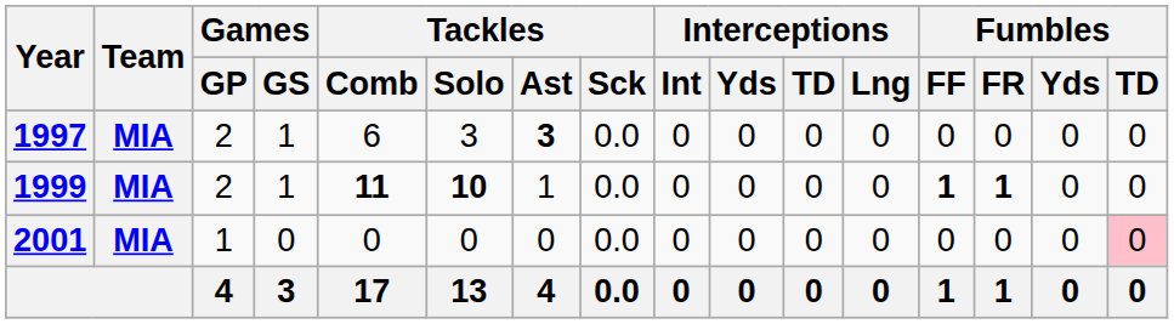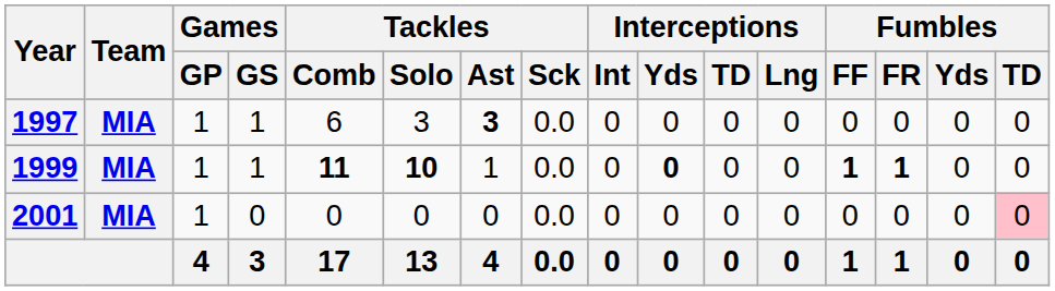1997 | Games / GP: 2 -> 1
1999 | Games / GP: 2 -> 1
1999 | Interceptions / Yds: normal -> bold
